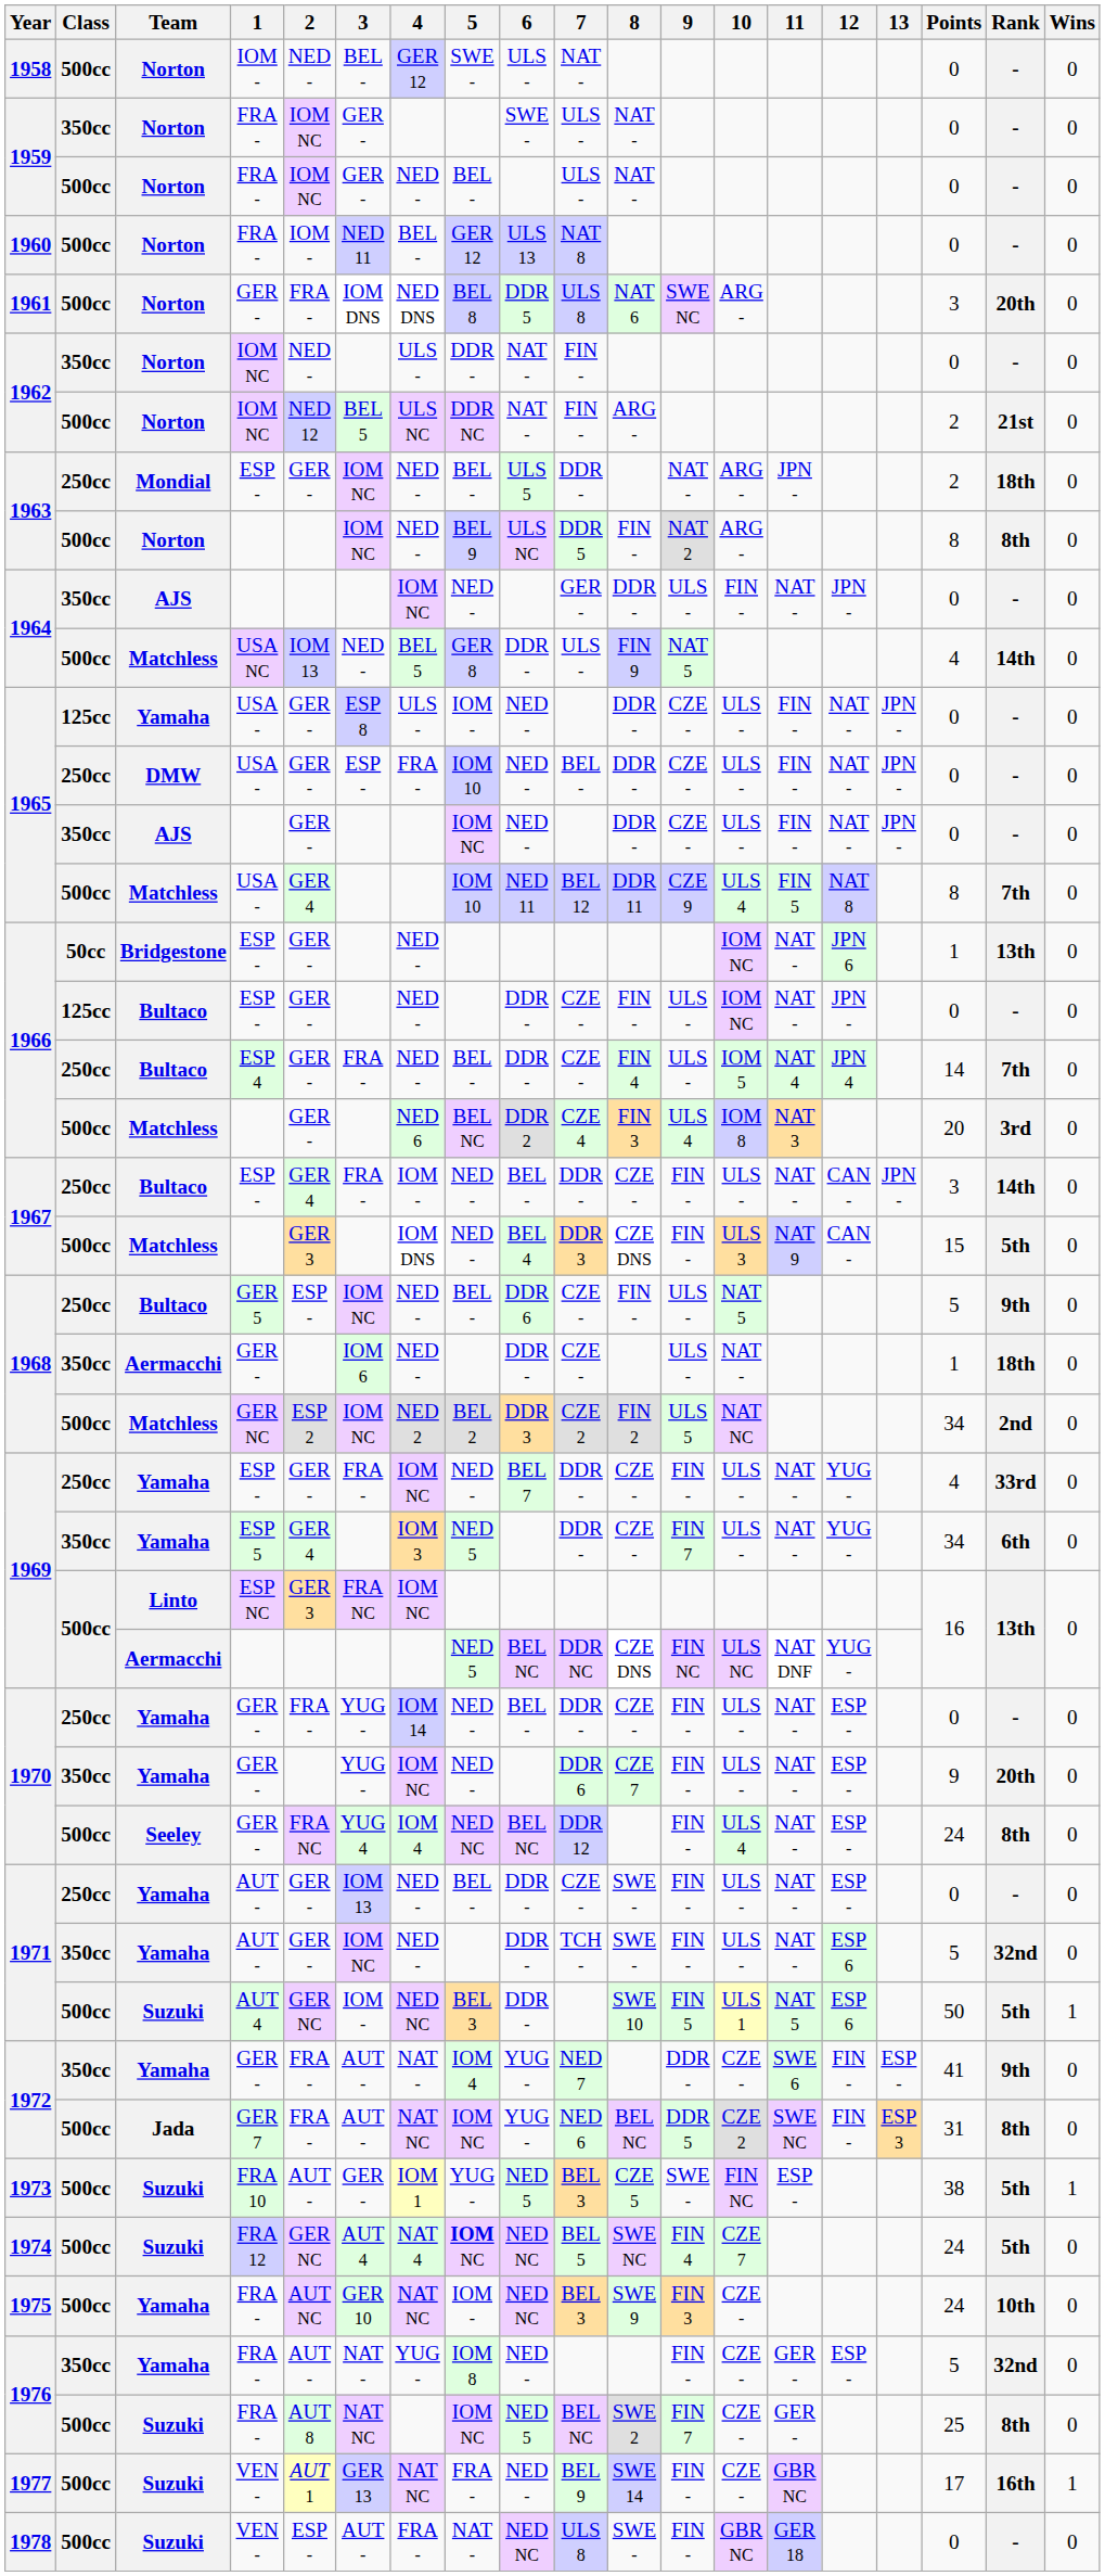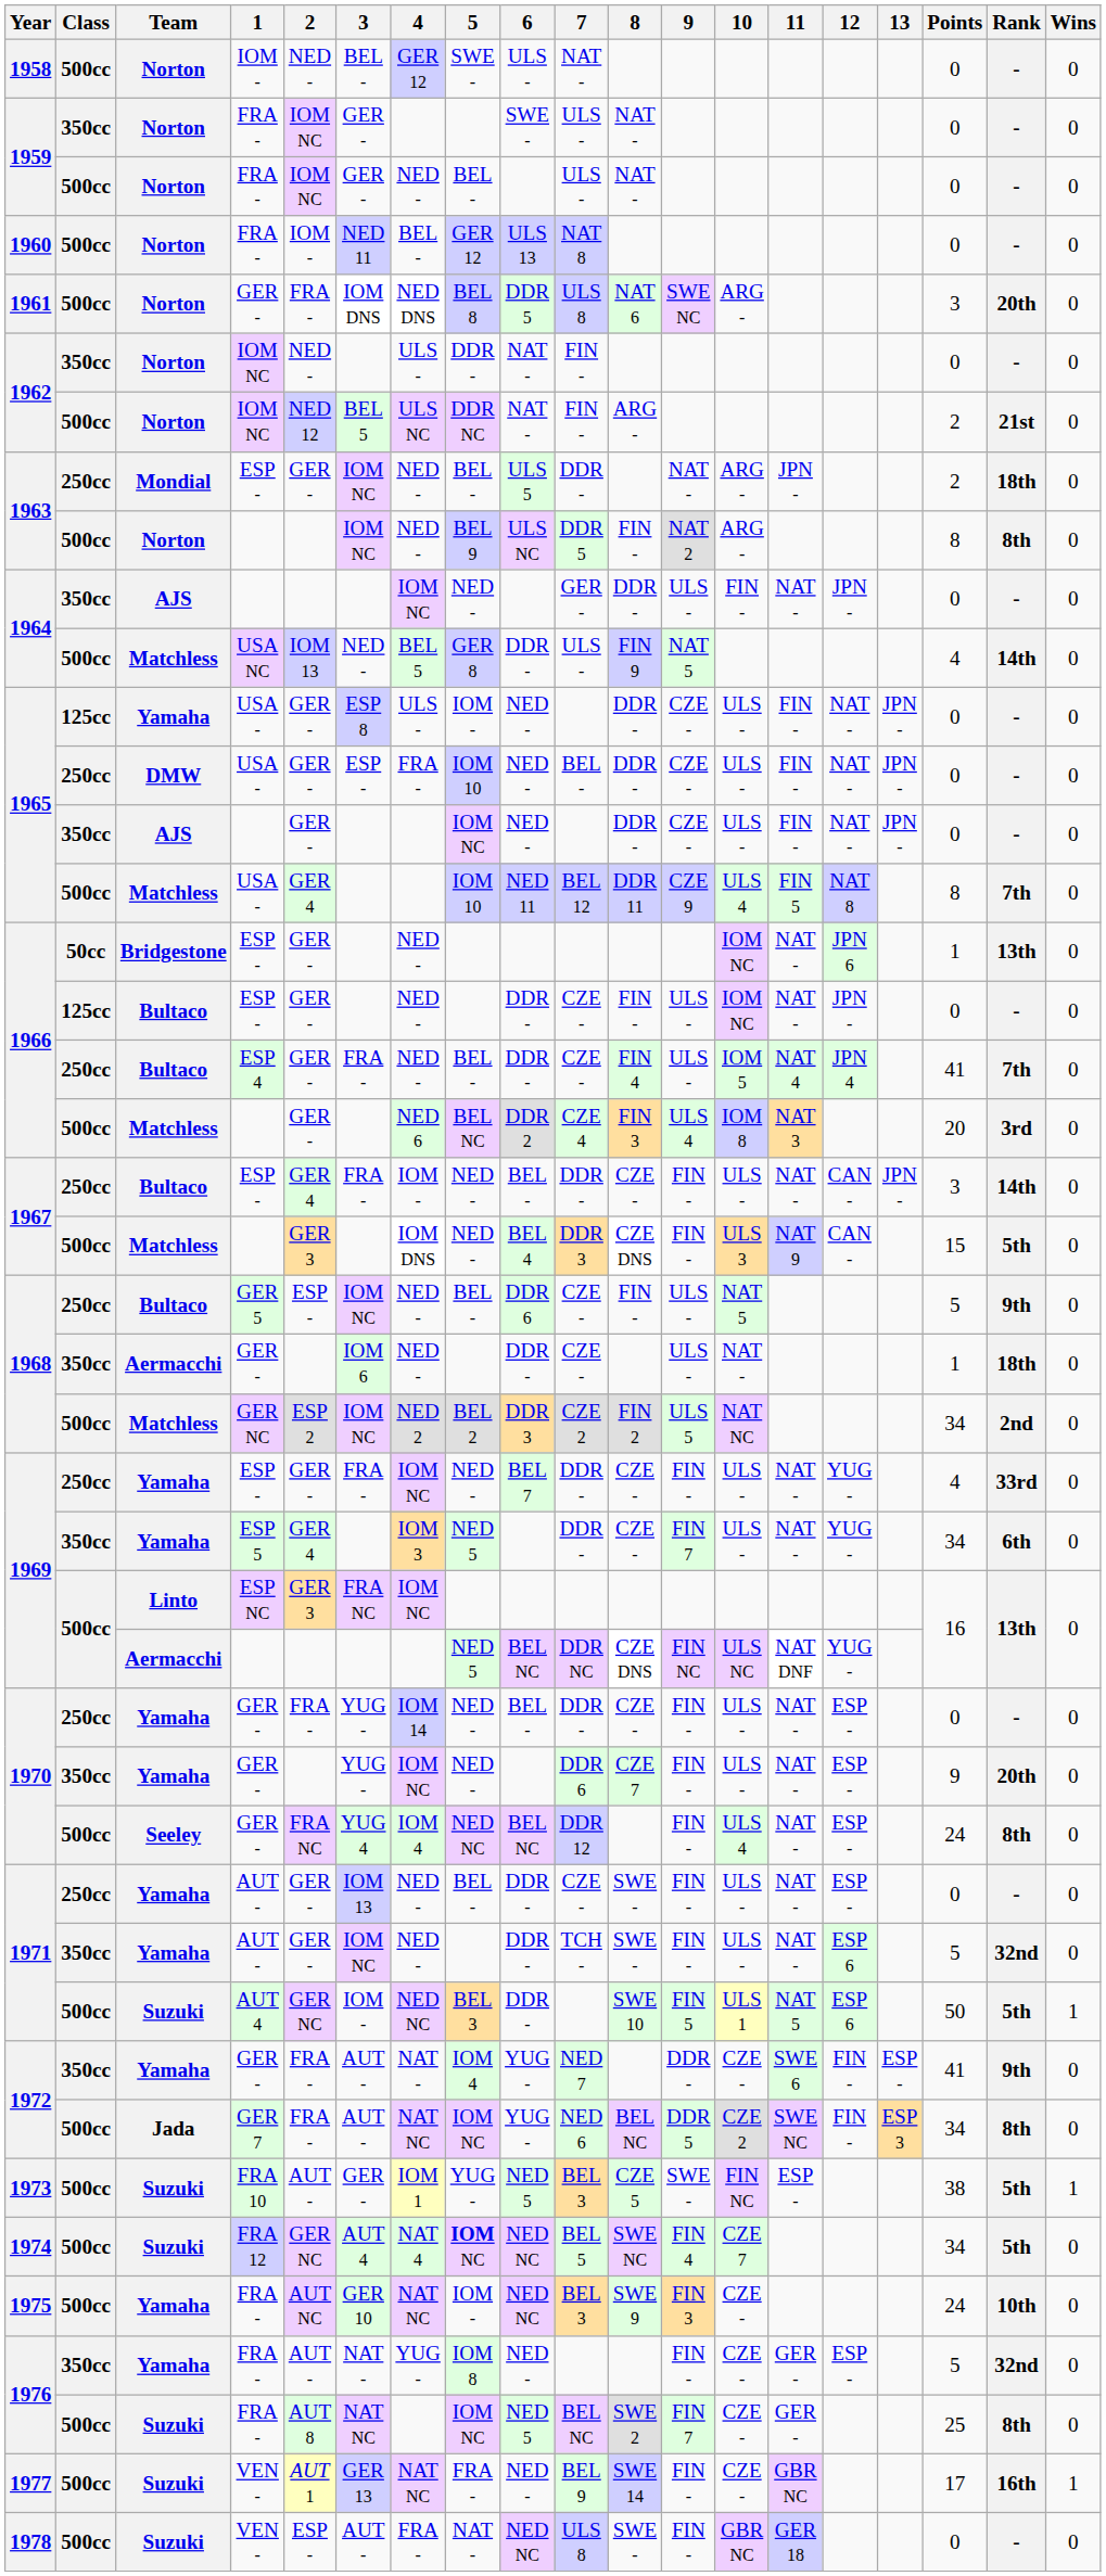1966 / 250cc | Points: 14 -> 41
1972 / 500cc | Points: 31 -> 34
1974 | Points: 24 -> 34
